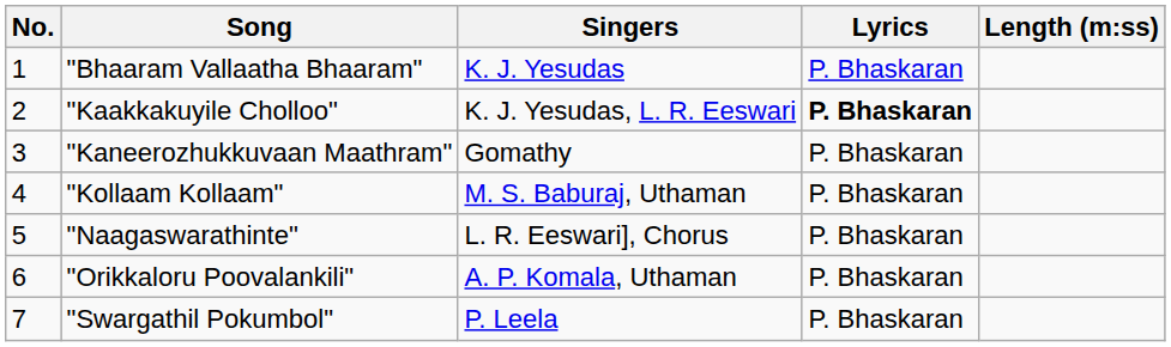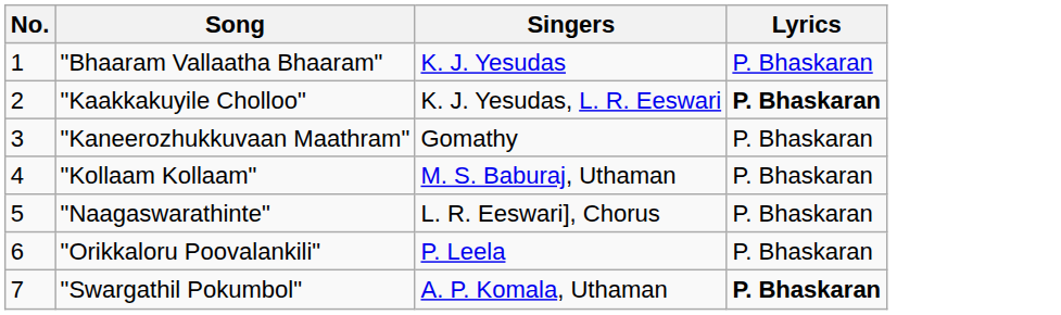- column: Length (m:ss)
"Orikkaloru Poovalankili" | Singers: A. P. Komala, Uthaman -> P. Leela
"Swargathil Pokumbol" | Singers: P. Leela -> A. P. Komala, Uthaman
"Swargathil Pokumbol" | Lyrics: normal -> bold
